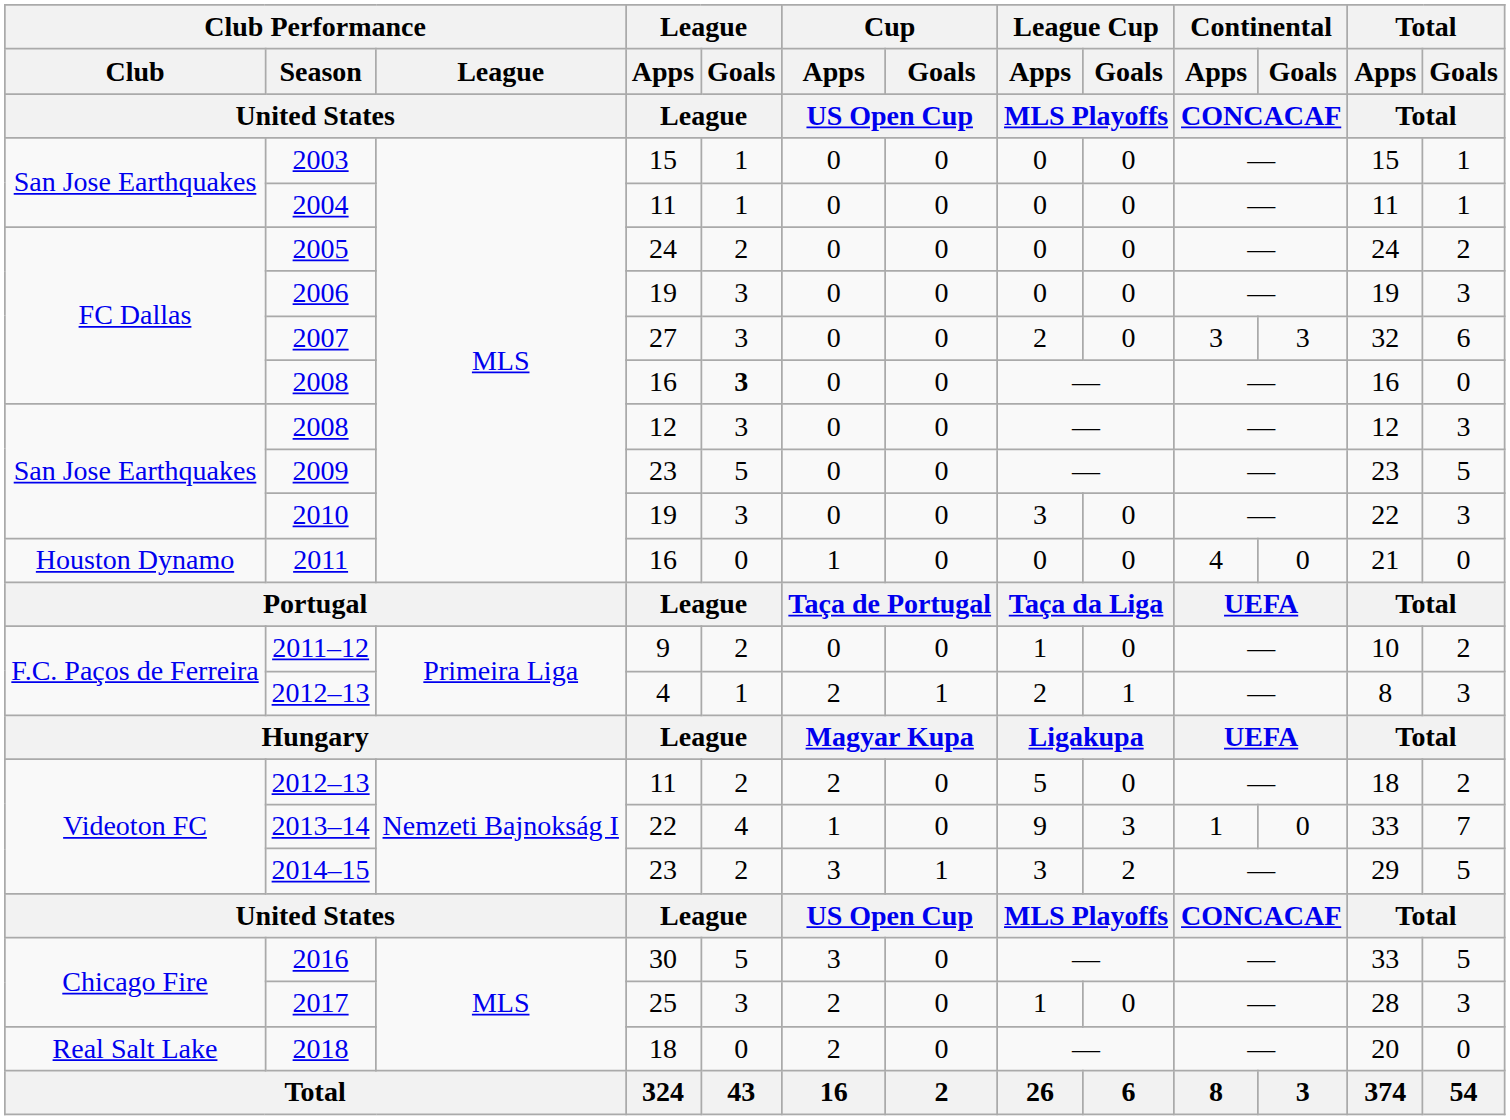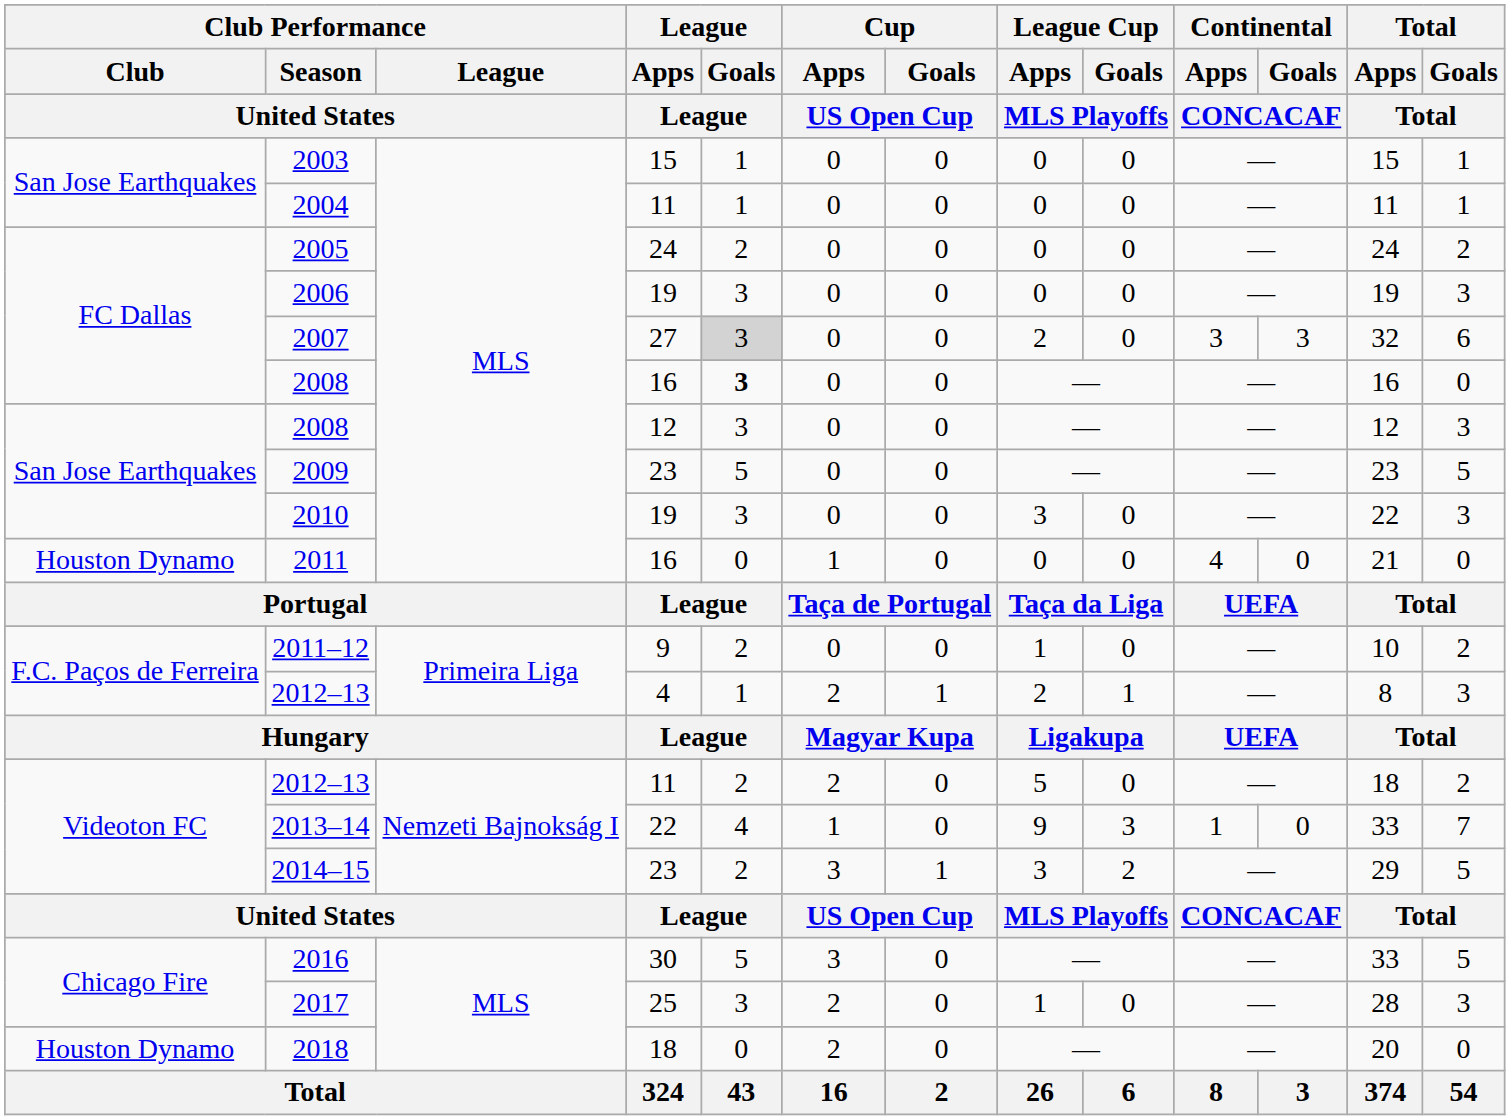2007 | League / Goals / League: no background -> lightgrey background
2018 | Club Performance / Club / United States: Real Salt Lake -> Houston Dynamo
